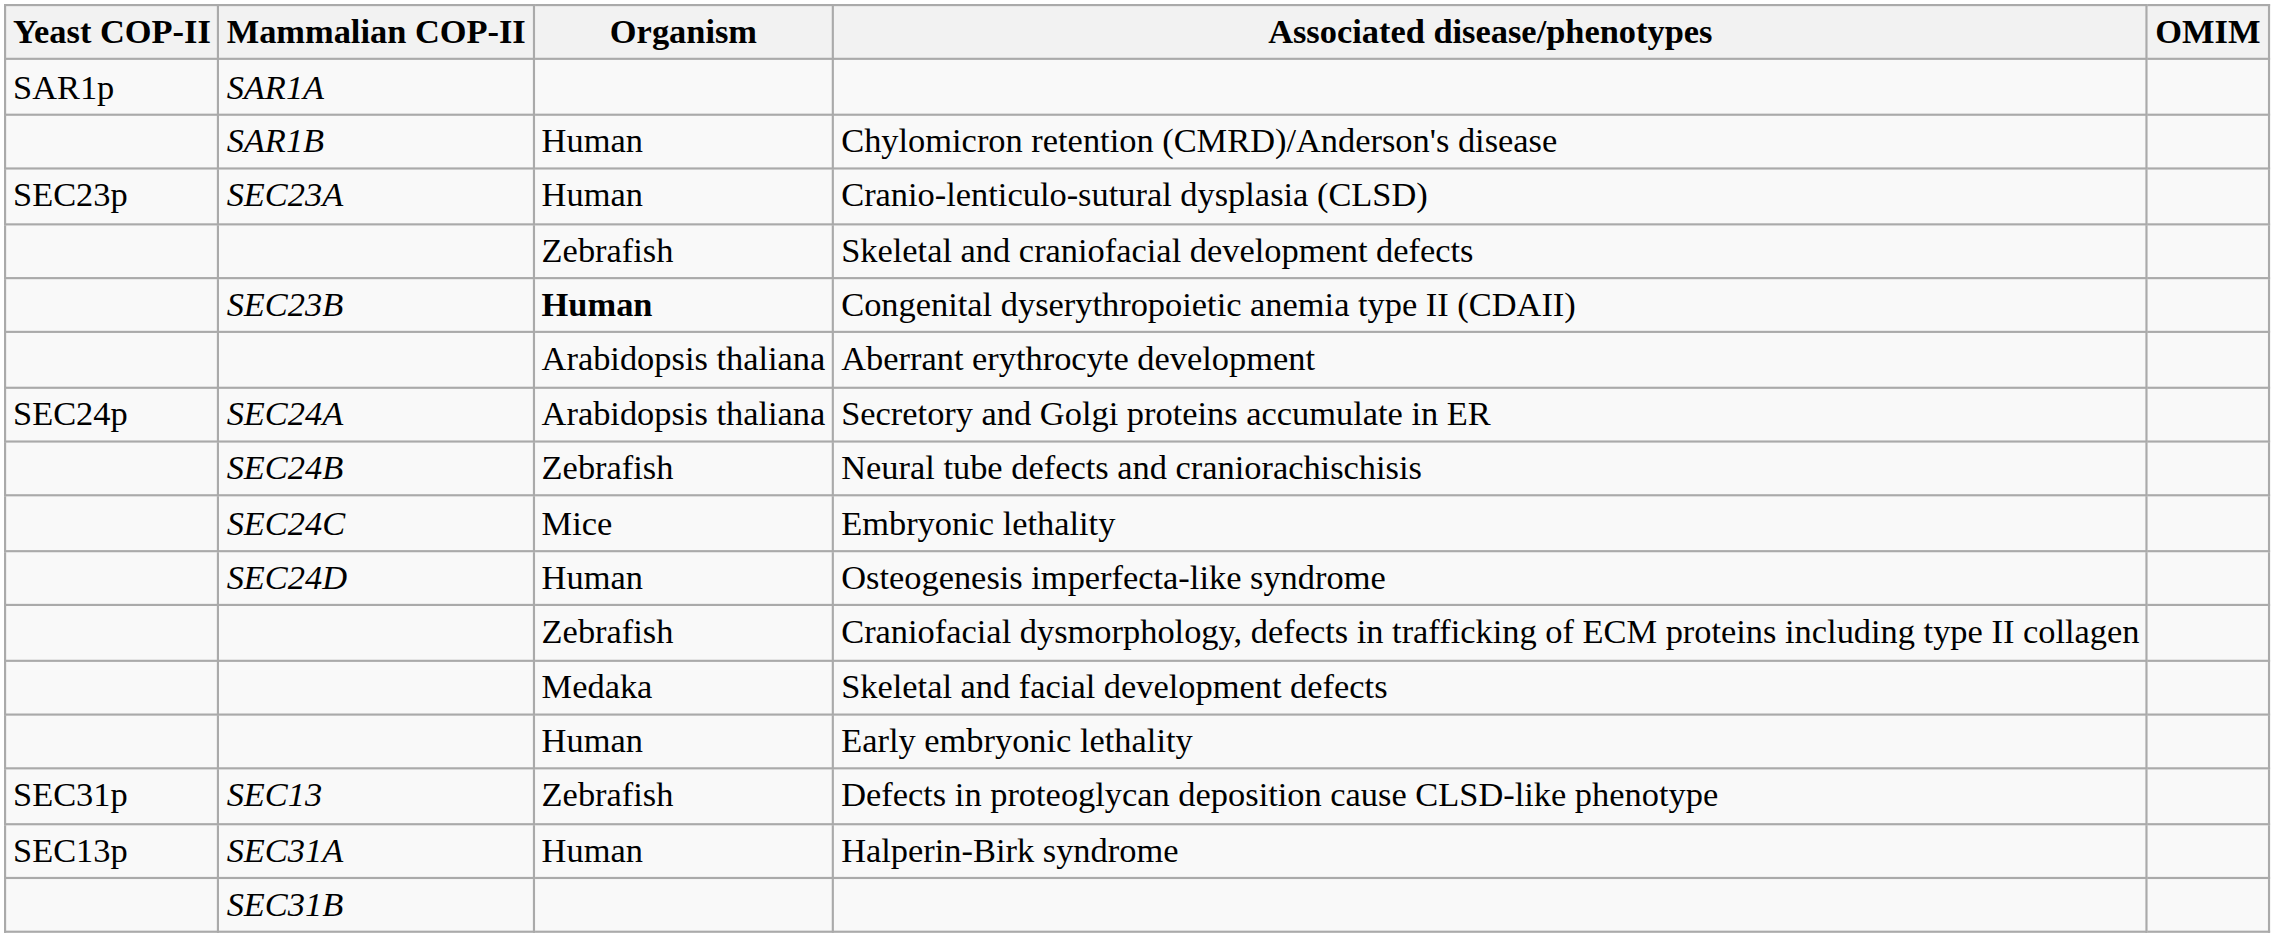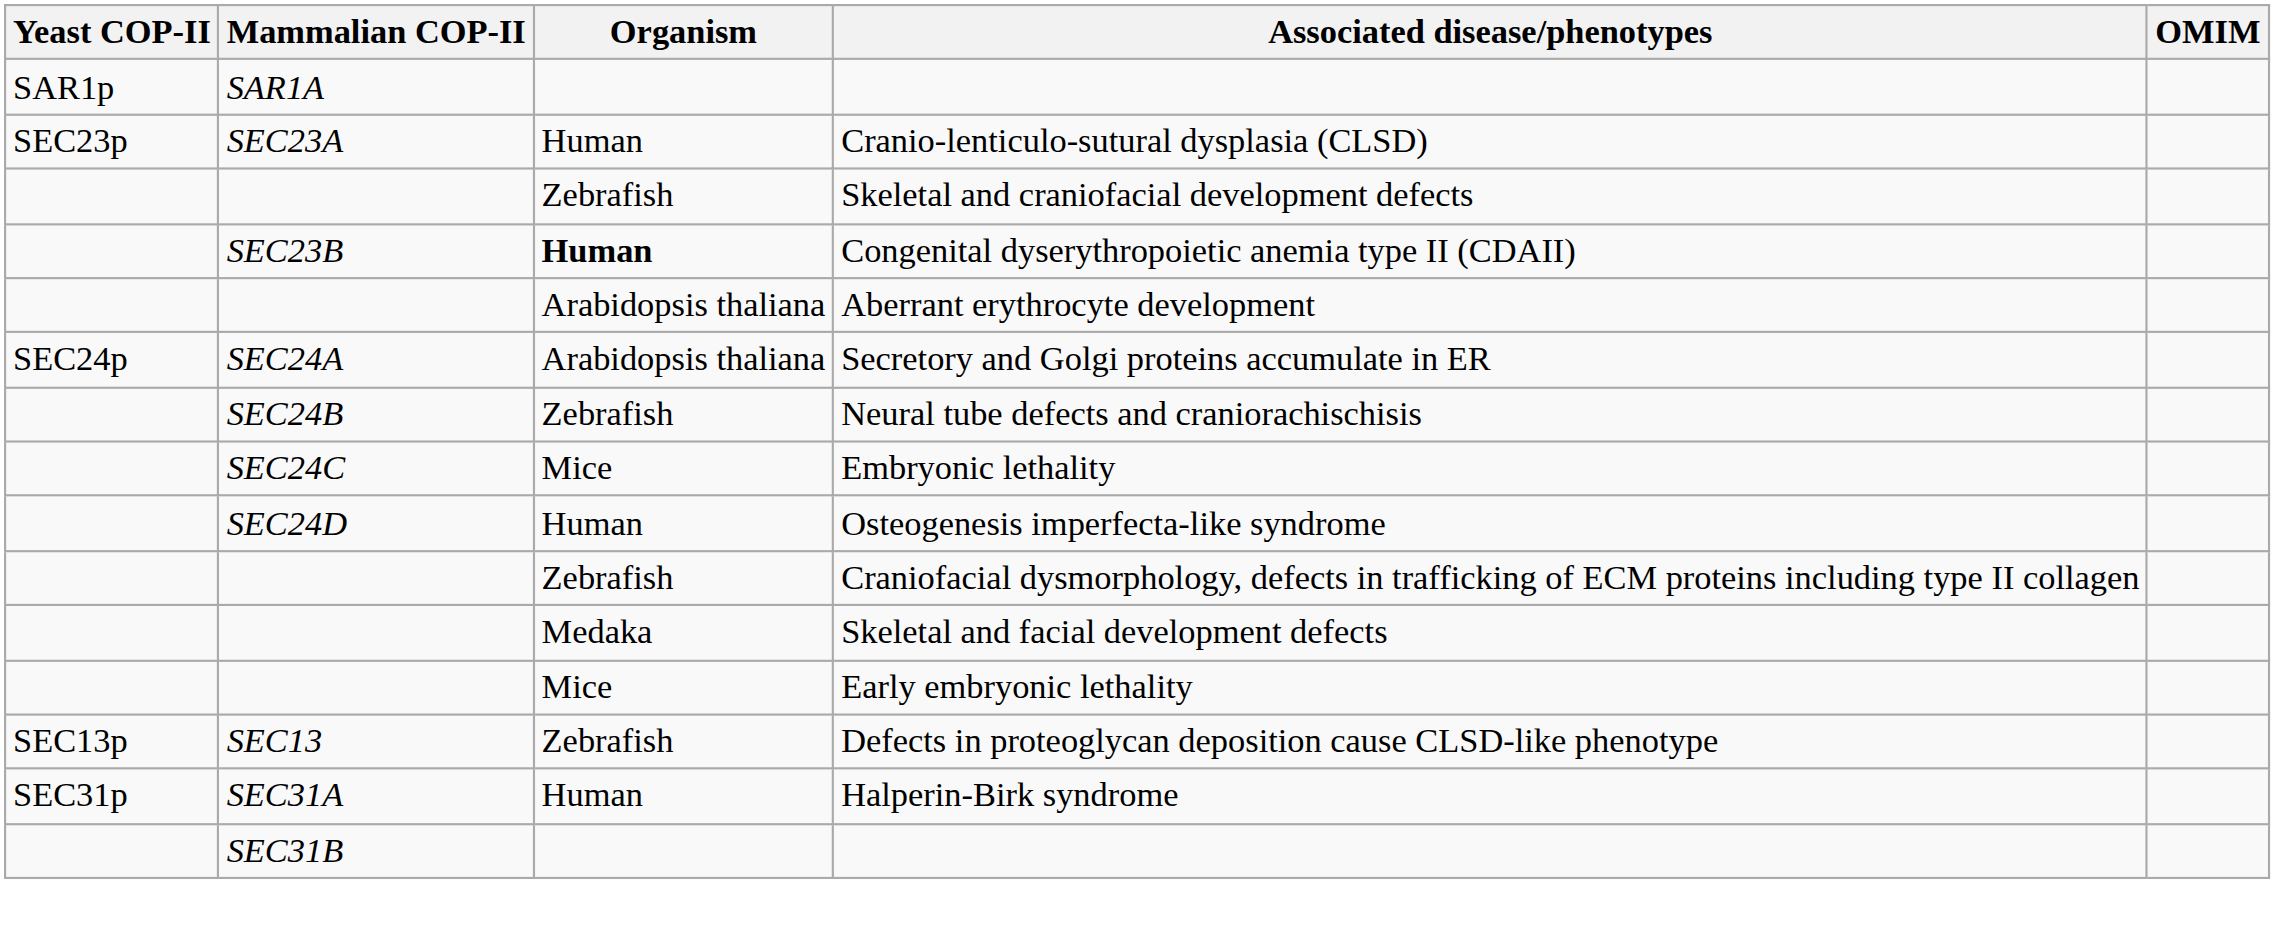- row: SAR1B | Human | Chylomicron retention (CMRD)/Anderson's disease
Early embryonic lethality | Organism: Human -> Mice
Defects in proteoglycan deposition cause CLSD-like phenotype | Yeast COP-II: SEC31p -> SEC13p
Halperin-Birk syndrome | Yeast COP-II: SEC13p -> SEC31p
